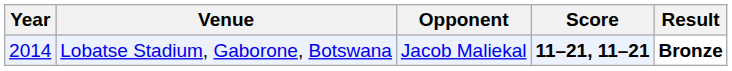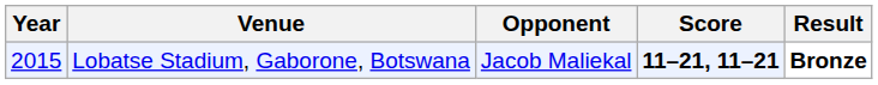Lobatse Stadium, Gaborone, Botswana | Year: 2014 -> 2015
